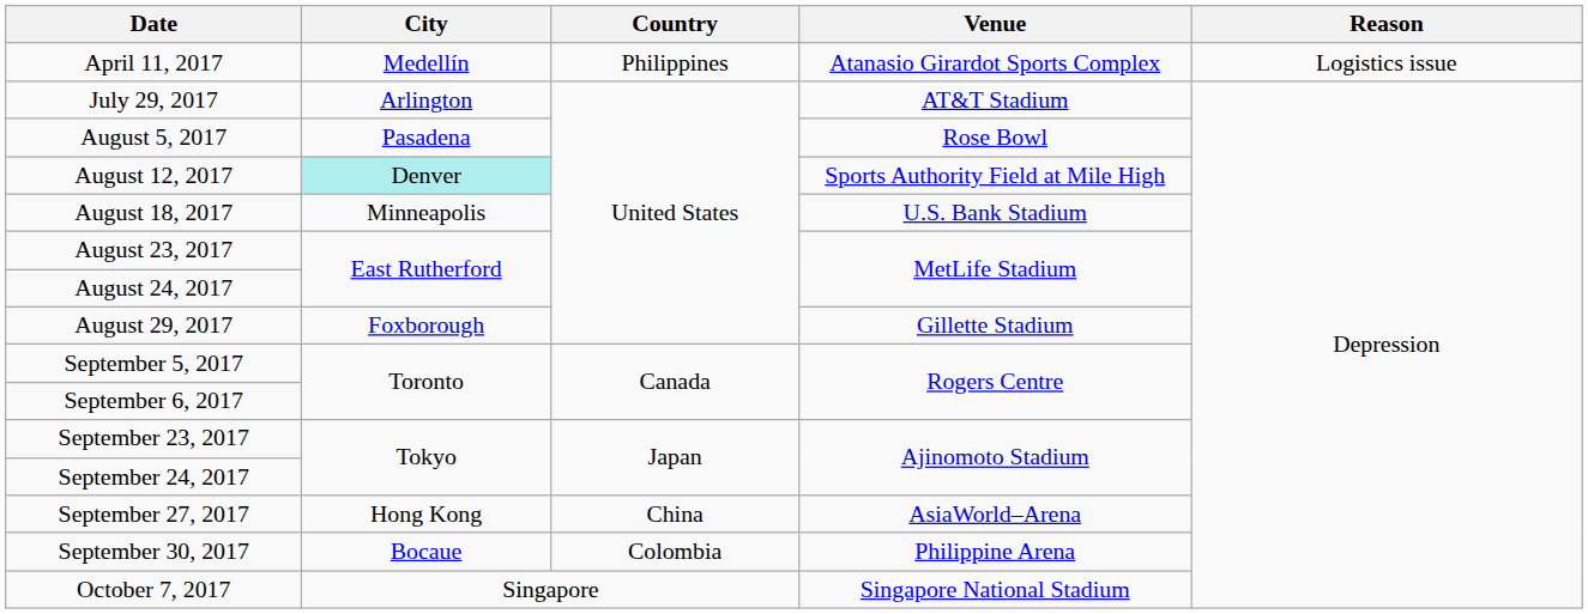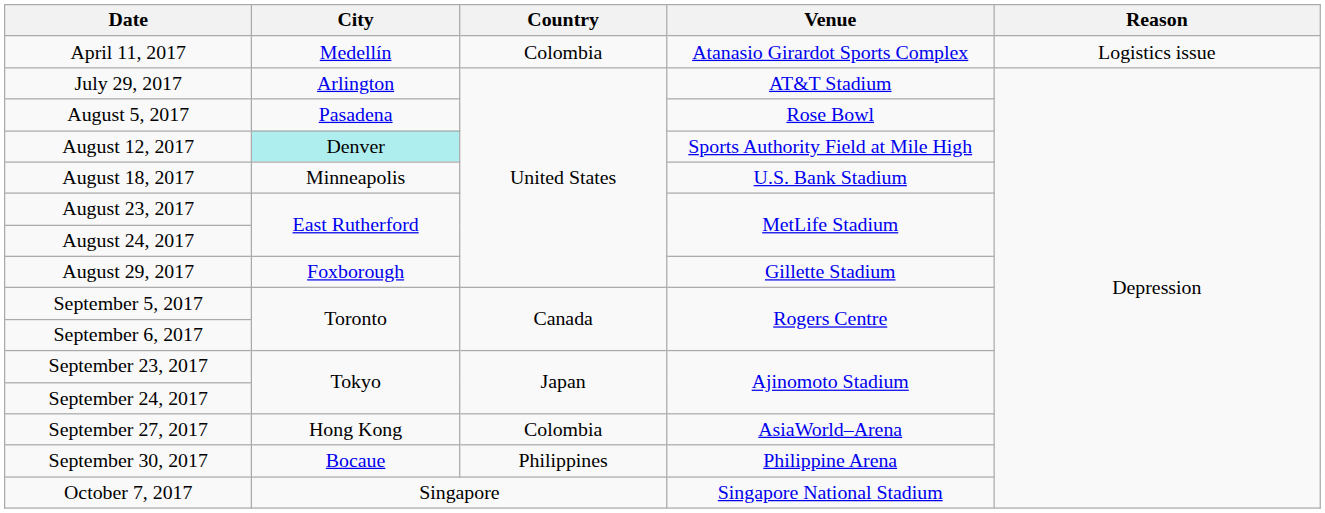April 11, 2017 | Country: Philippines -> Colombia
September 27, 2017 | Country: China -> Colombia
September 30, 2017 | Country: Colombia -> Philippines
